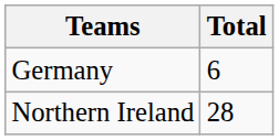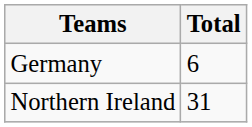Northern Ireland | Total: 28 -> 31
